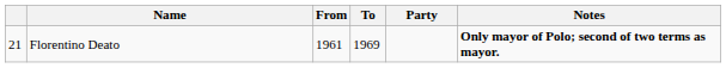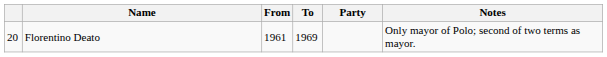Florentino Deato | column 1: 21 -> 20
Florentino Deato | Notes: bold -> normal
